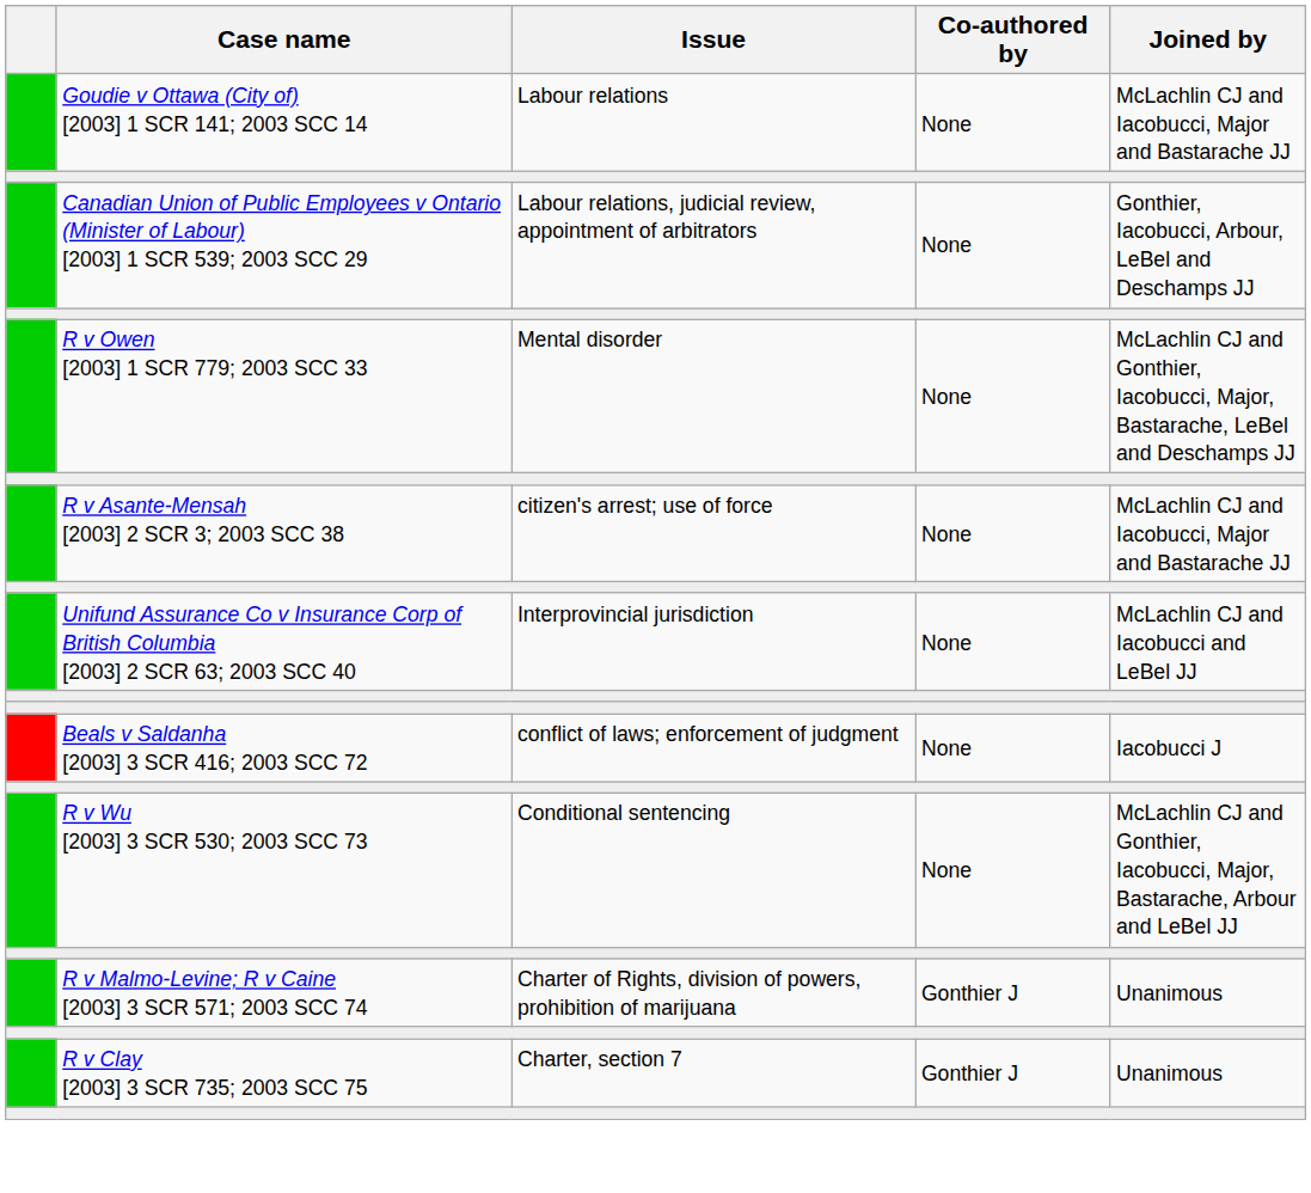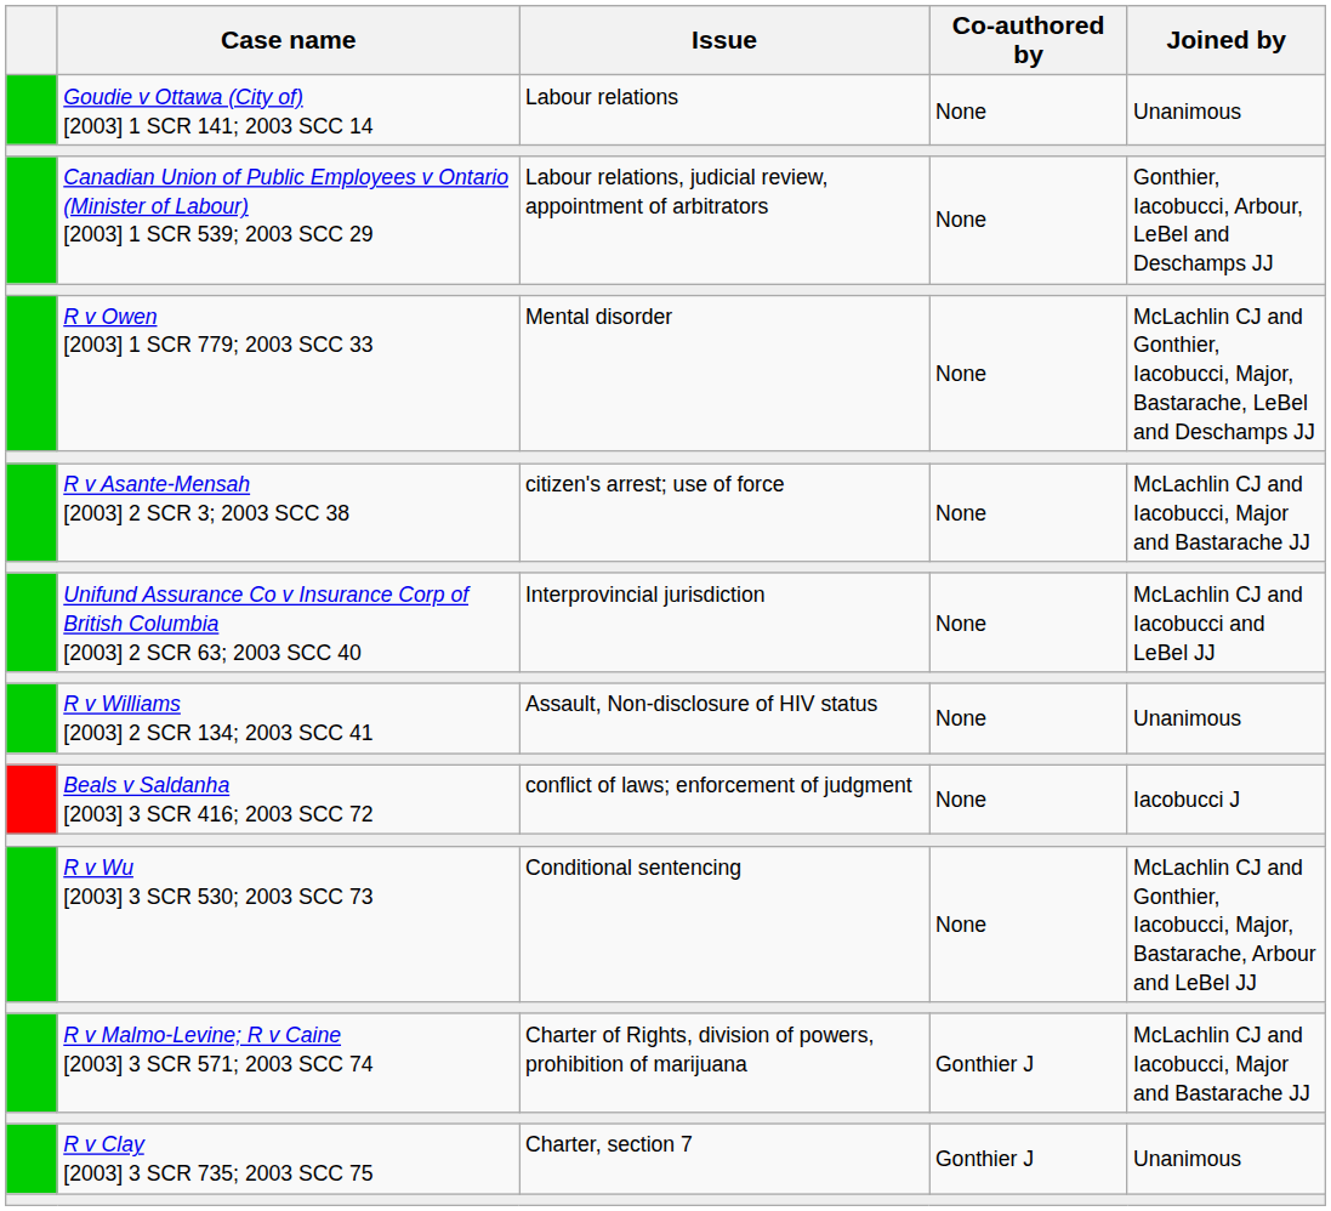Goudie v Ottawa (City of) [2003] 1 SCR 141; 2003 SCC 14 | Joined by: McLachlin CJ and Iacobucci, Major and Bastarache JJ -> Unanimous
+ row: R v Williams [2003] 2 SCR 134; 2003 SCC 41 | Assault, Non‑disclosure of HIV status | None | Unanimous
R v Malmo-Levine; R v Caine [2003] 3 SCR 571; 2003 SCC 74 | Joined by: Unanimous -> McLachlin CJ and Iacobucci, Major and Bastarache JJ
